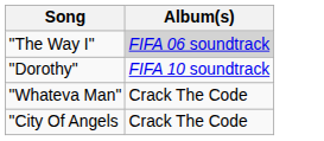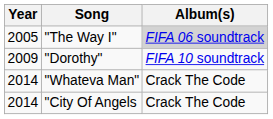+ column: Year | 2005 | 2009 | 2014 | 2014
